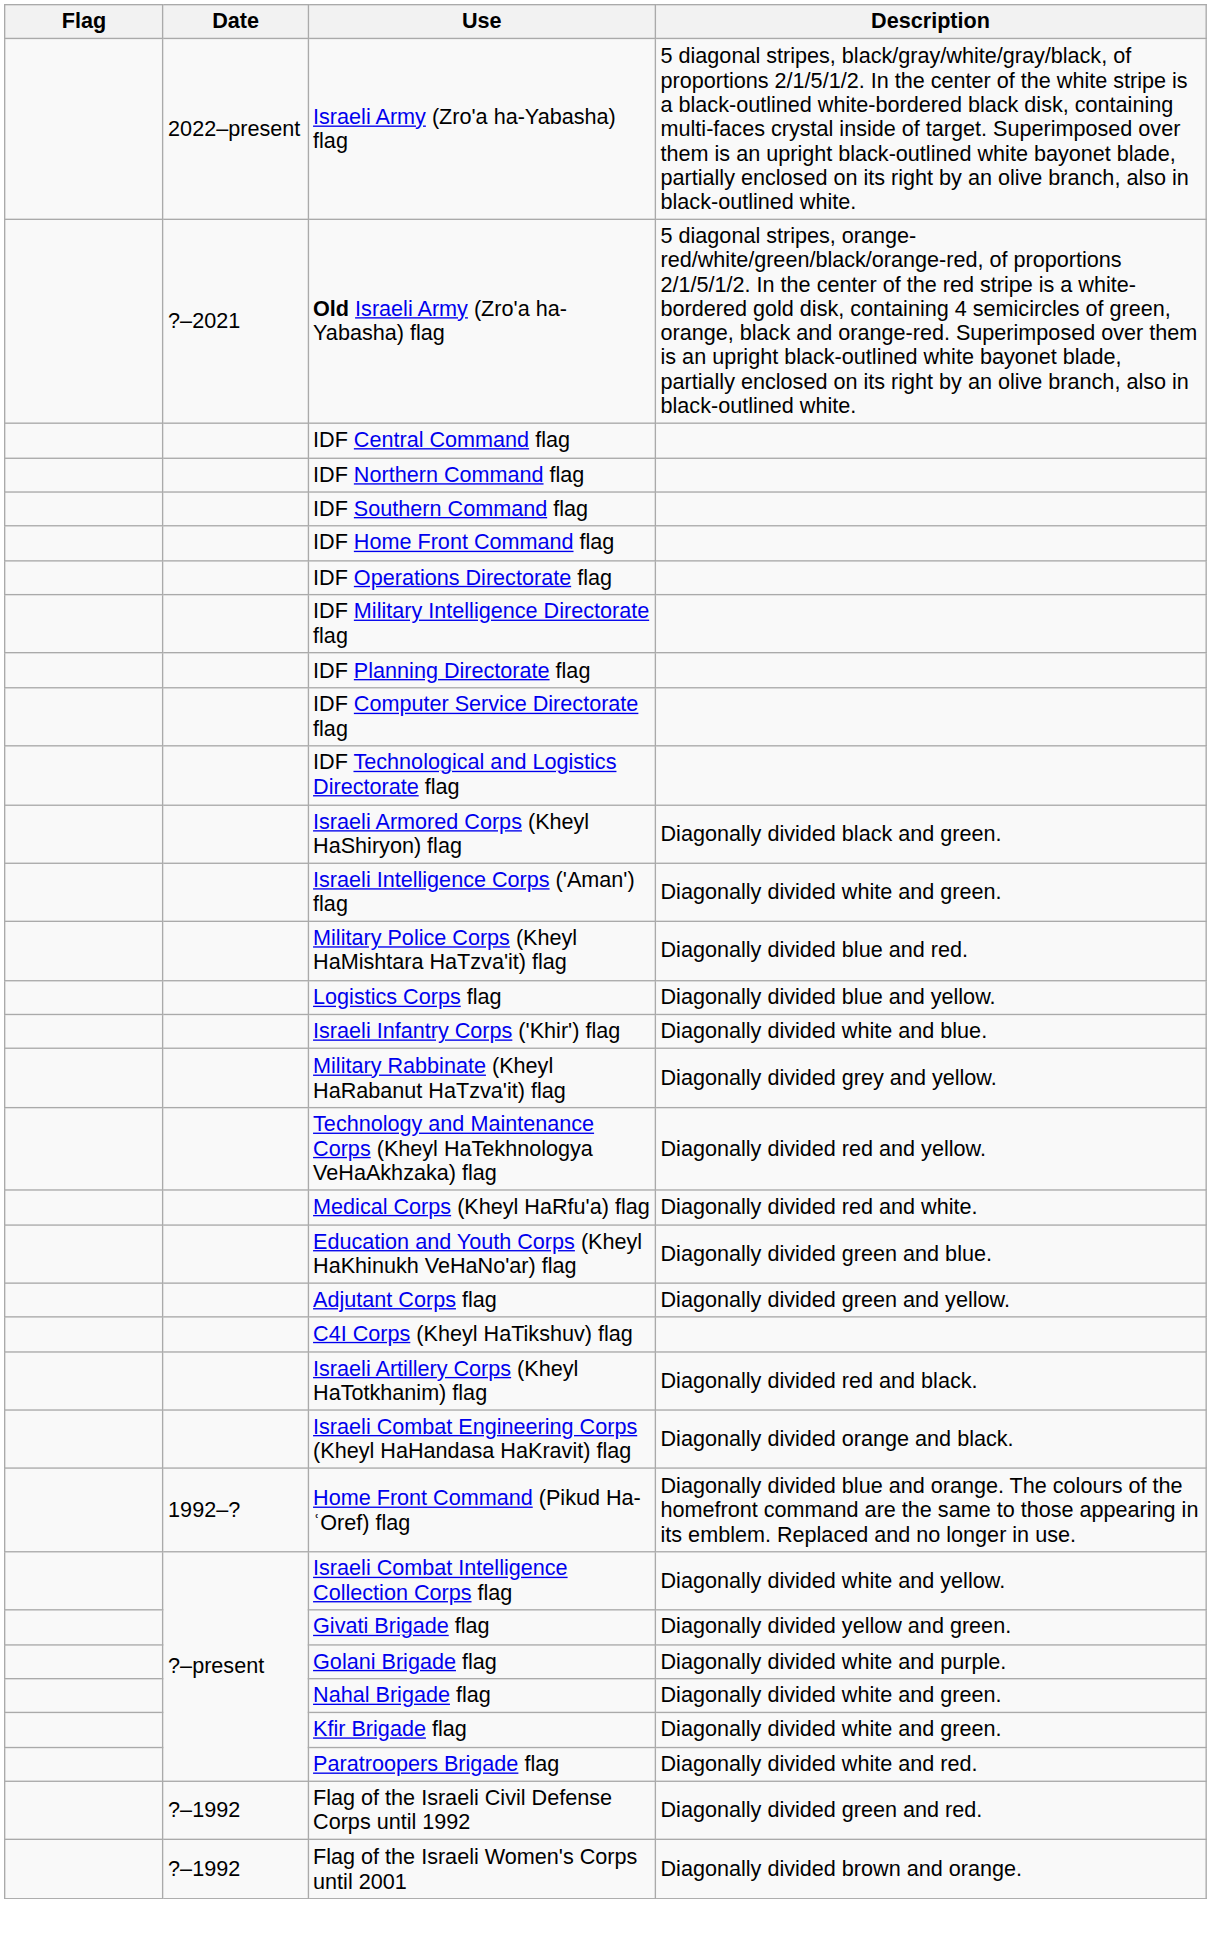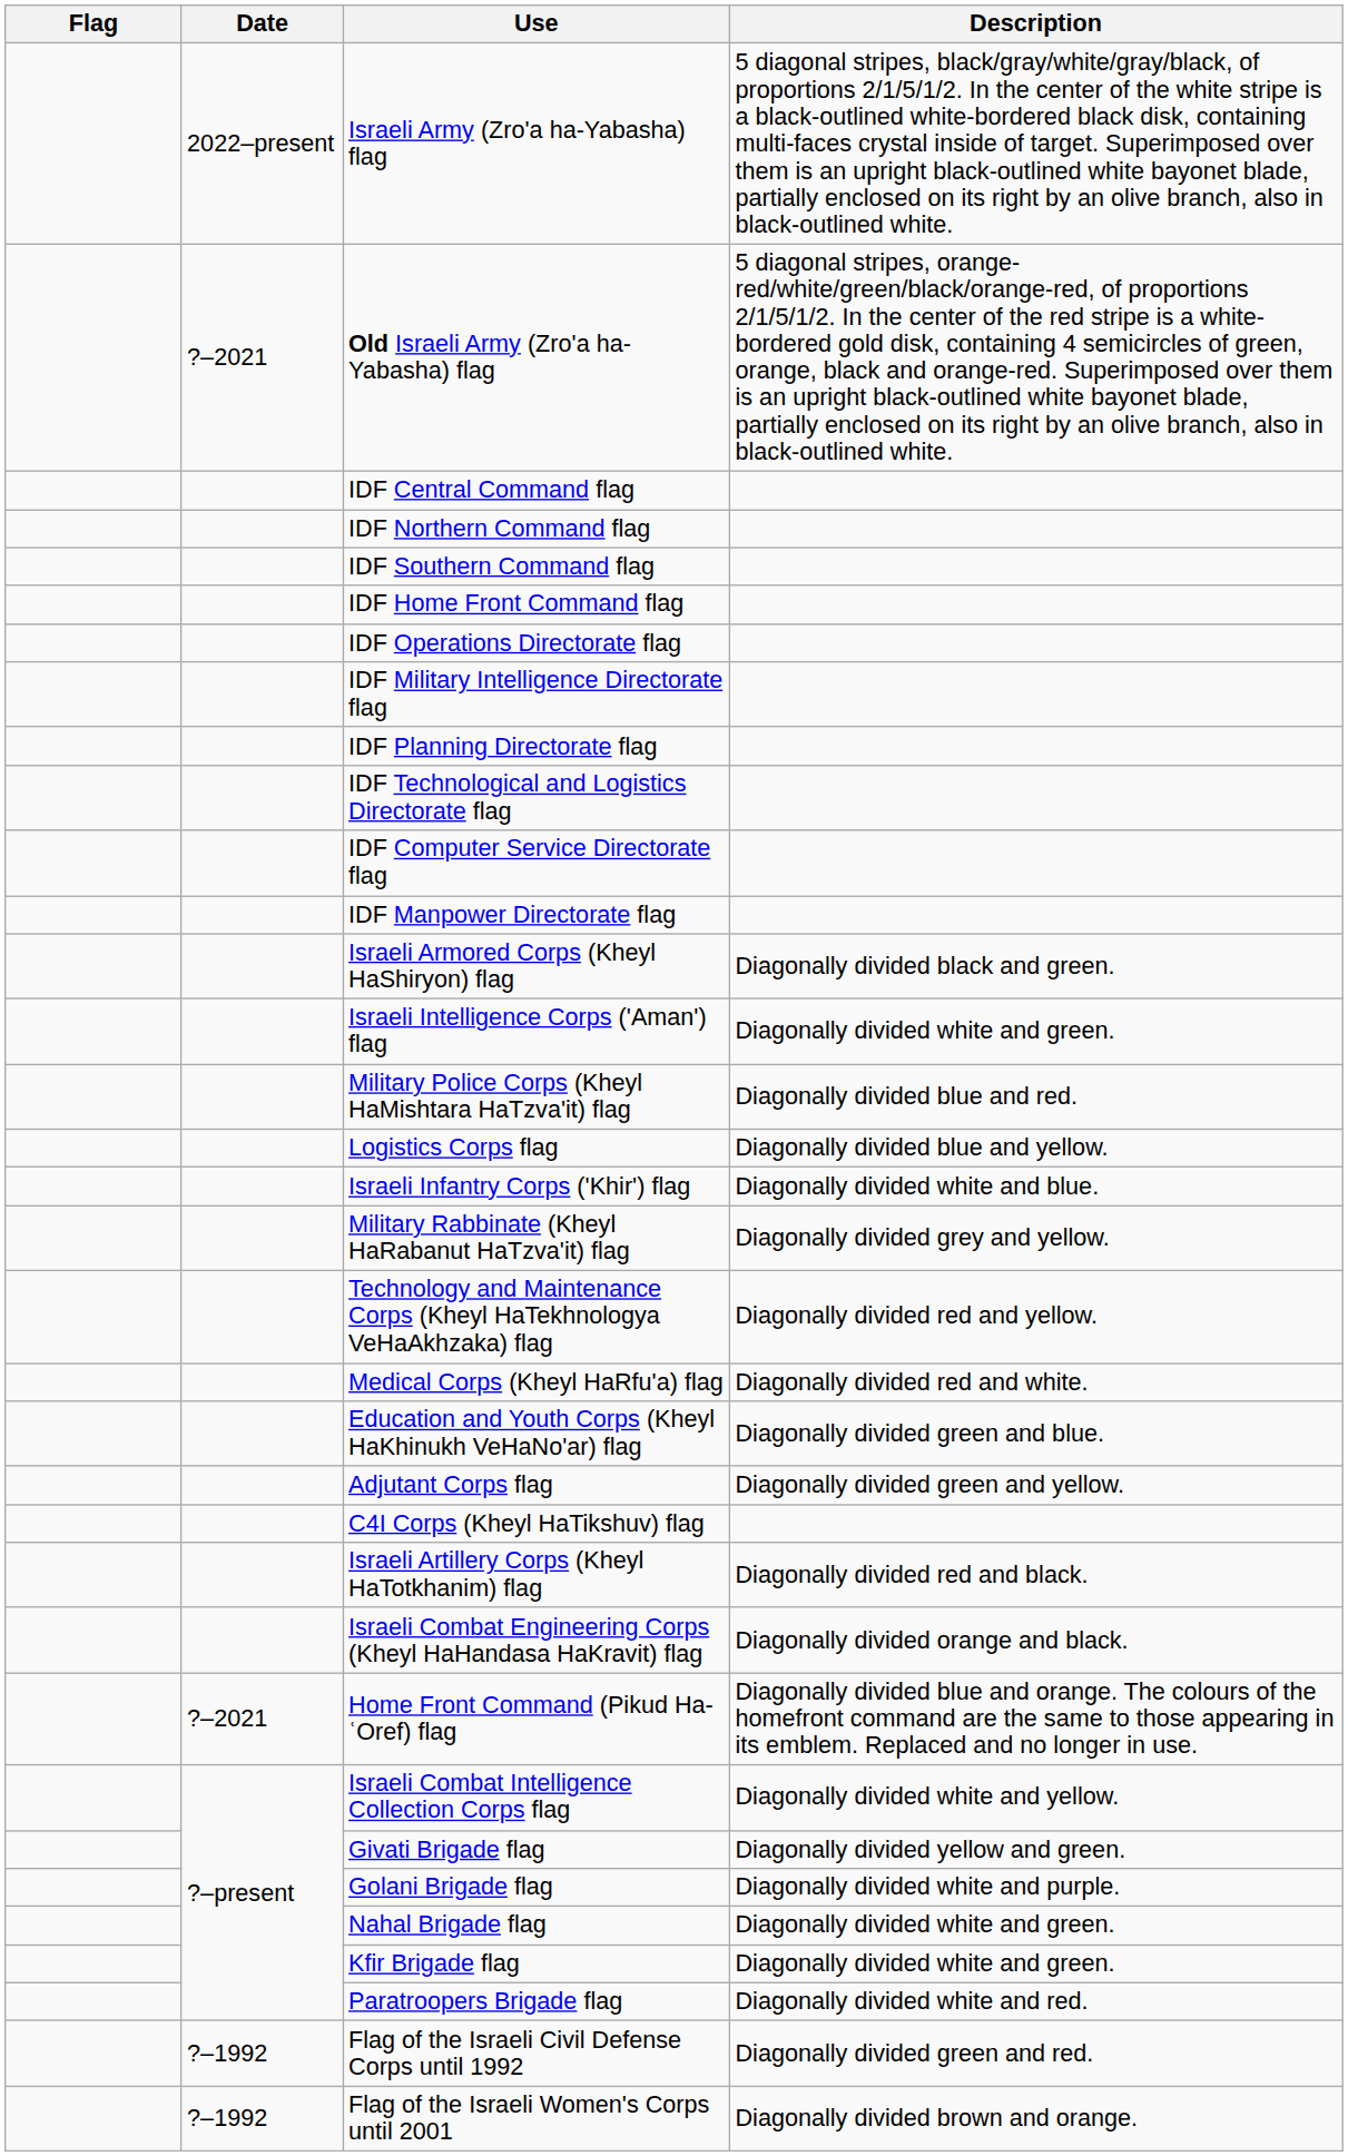rows swapped: IDF Computer Service Directorate flag <-> IDF Technological and Logistics Directorate flag
+ row: IDF Manpower Directorate flag
Home Front Command (Pikud Ha-ʿOref) flag | Date: 1992–? -> ?–2021
